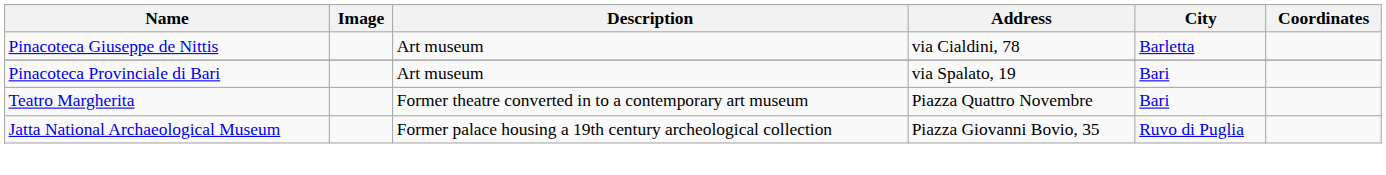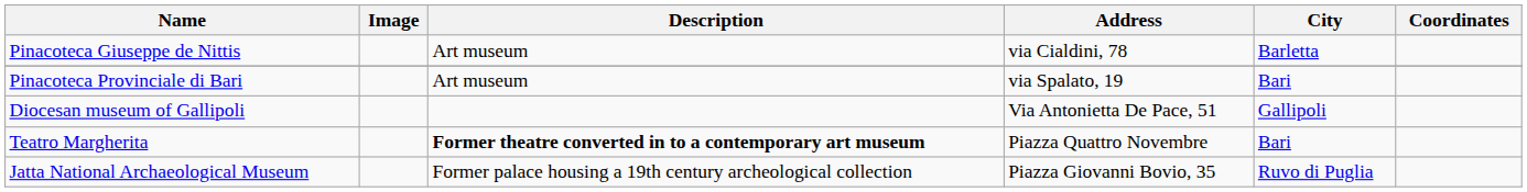+ row: Diocesan museum of Gallipoli | Via Antonietta De Pace, 51 | Gallipoli
Teatro Margherita | Description: normal -> bold
